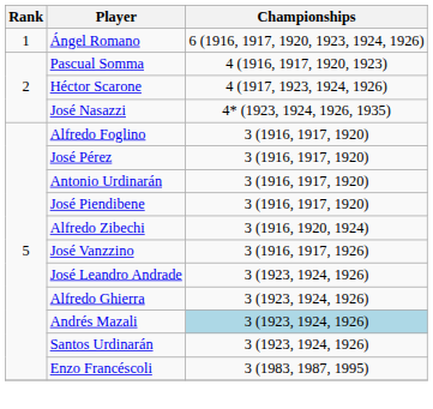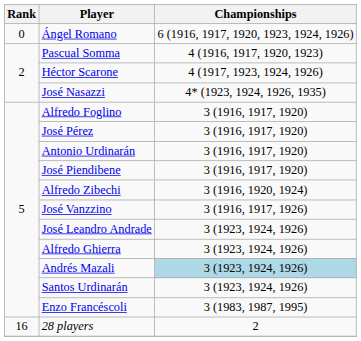Ángel Romano | Rank: 1 -> 0
+ row: 16 | 28 players | 2
